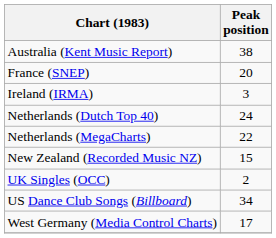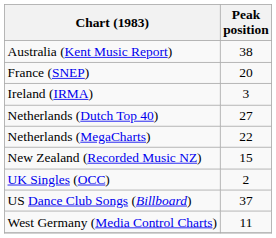Netherlands (Dutch Top 40) | Peak position: 24 -> 27
US Dance Club Songs (Billboard) | Peak position: 34 -> 37
West Germany (Media Control Charts) | Peak position: 17 -> 11
